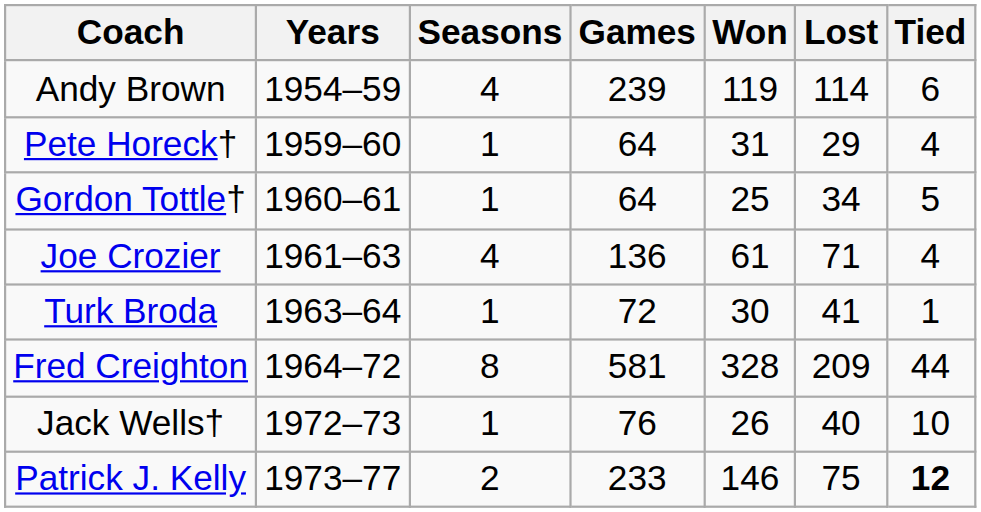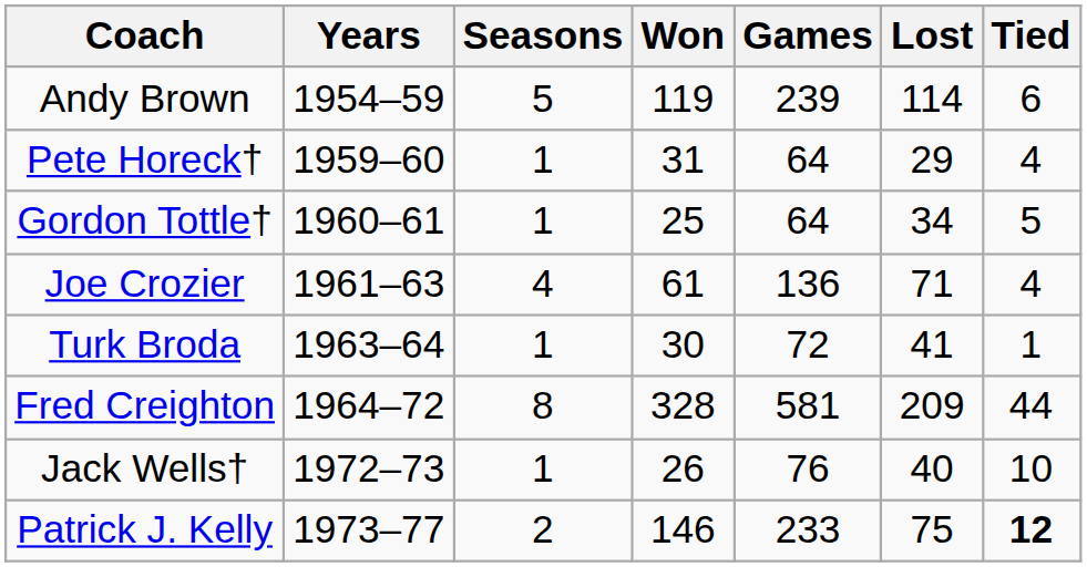columns swapped: Games <-> Won
Andy Brown | Seasons: 4 -> 5
